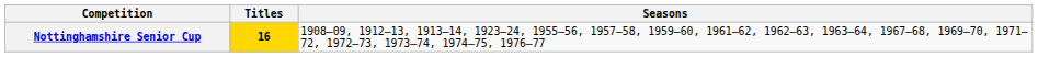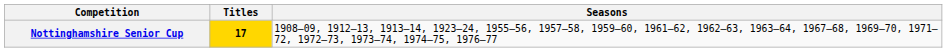Nottinghamshire Senior Cup | Titles: 16 -> 17
